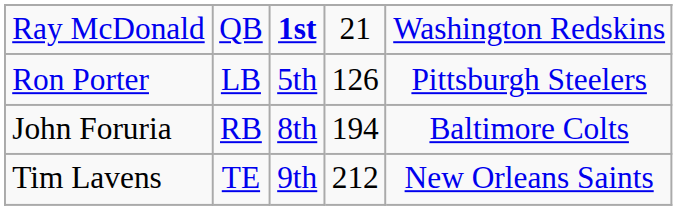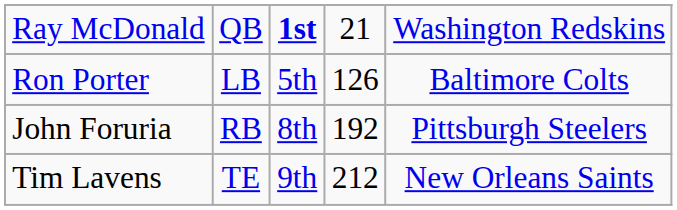Ron Porter | column 5: Pittsburgh Steelers -> Baltimore Colts
John Foruria | column 4: 194 -> 192
John Foruria | column 5: Baltimore Colts -> Pittsburgh Steelers
